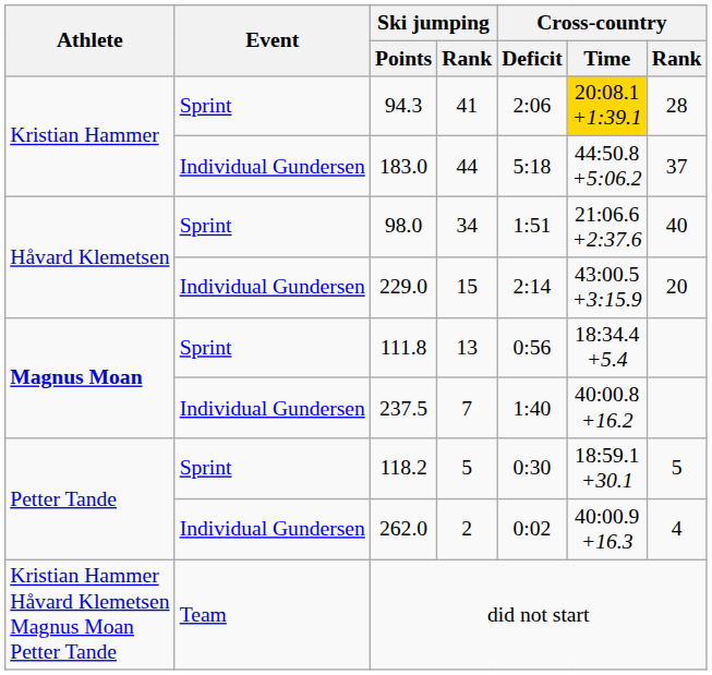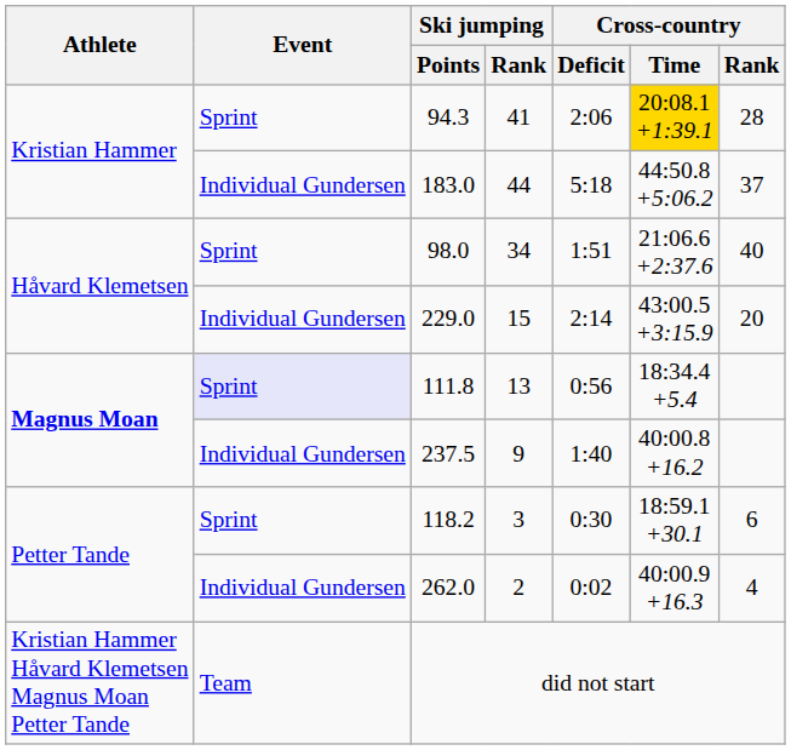111.8 | Event: no background -> lavender background
237.5 | Ski jumping / Rank: 7 -> 9
118.2 | Ski jumping / Rank: 5 -> 3
118.2 | Cross-country / Rank: 5 -> 6
